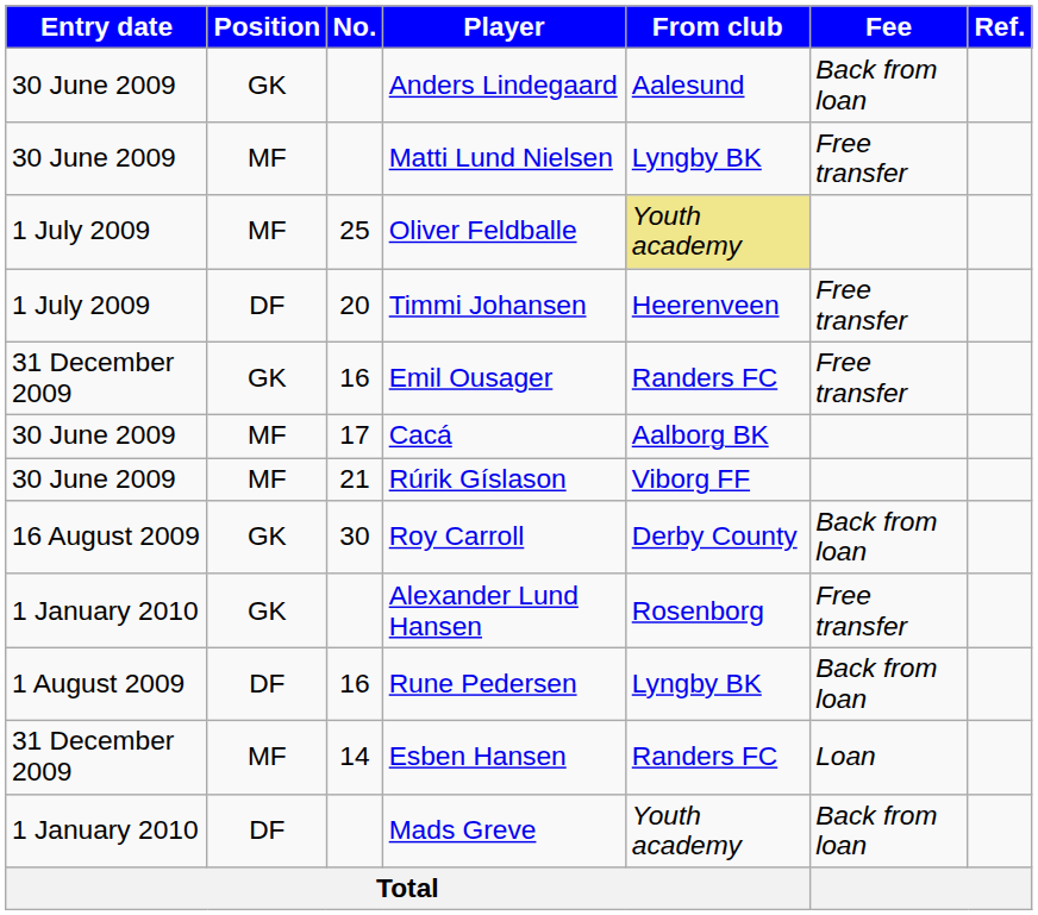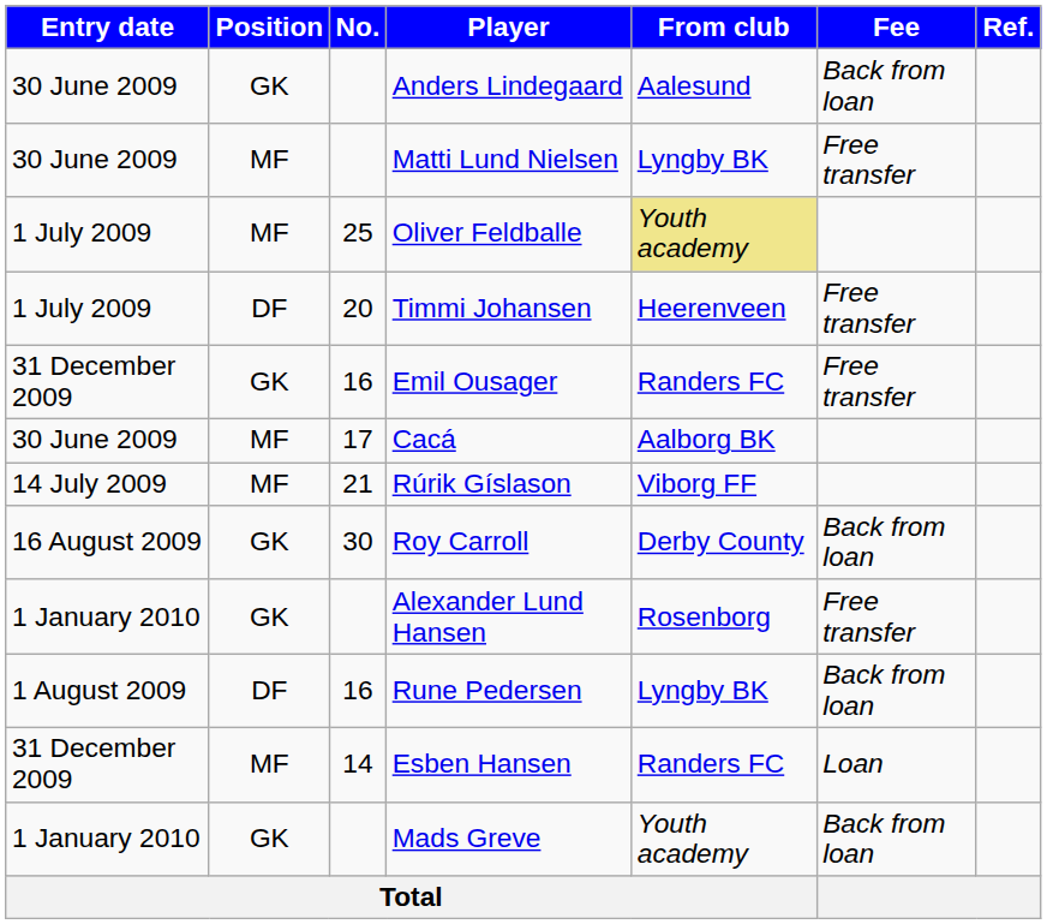Rúrik Gíslason | Entry date: 30 June 2009 -> 14 July 2009
Mads Greve | Position: DF -> GK
